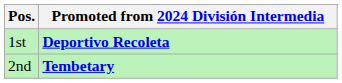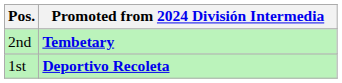rows swapped: 1st <-> 2nd
